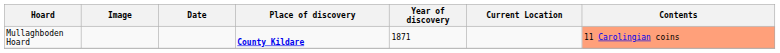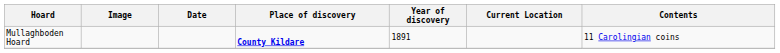Mullaghboden Hoard | Year of discovery: 1871 -> 1891
Mullaghboden Hoard | Contents: lightsalmon background -> no background
